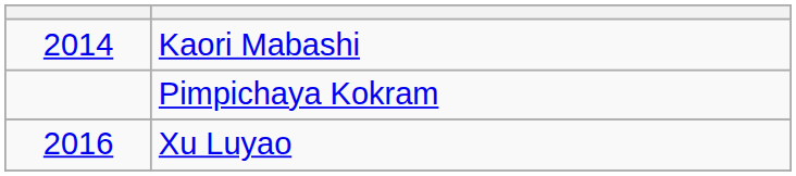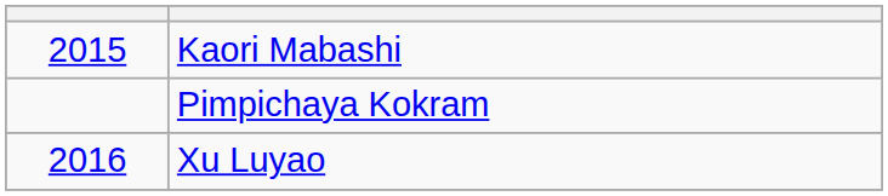Kaori Mabashi | column 1: 2014 -> 2015
